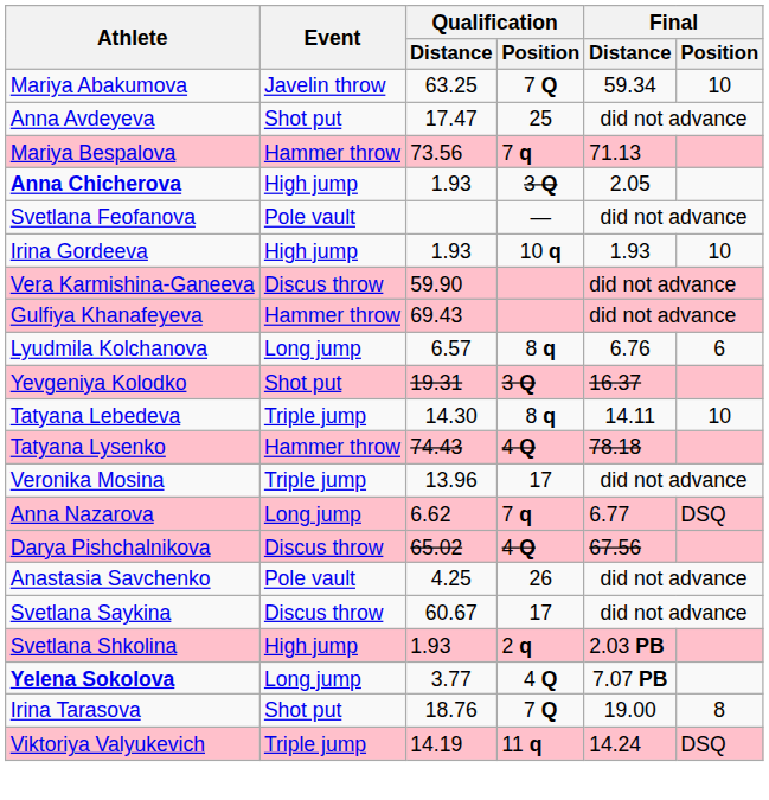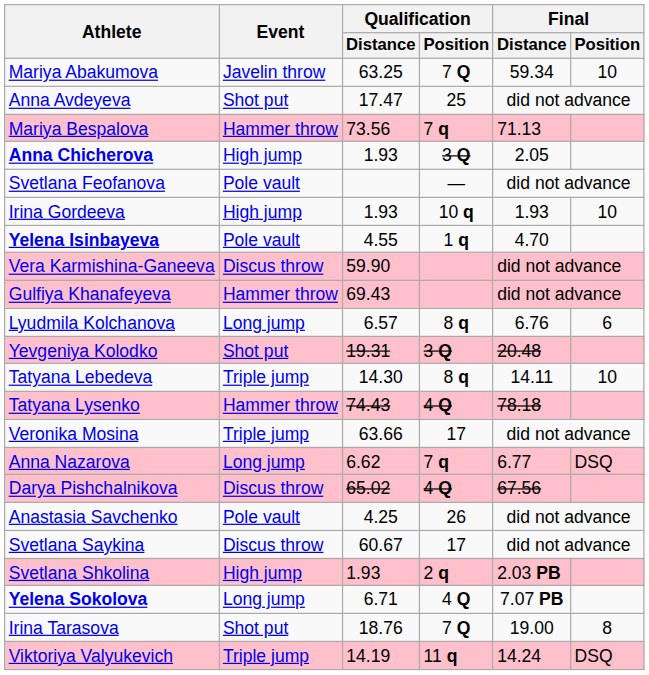+ row: Yelena Isinbayeva | Pole vault | 4.55 | 1 q | 4.70
Yevgeniya Kolodko | Final / Distance: 16.37 -> 20.48
Veronika Mosina | Qualification / Distance: 13.96 -> 63.66
Yelena Sokolova | Qualification / Distance: 3.77 -> 6.71
